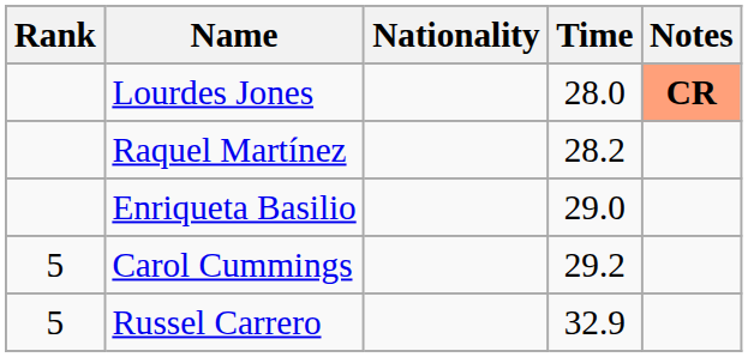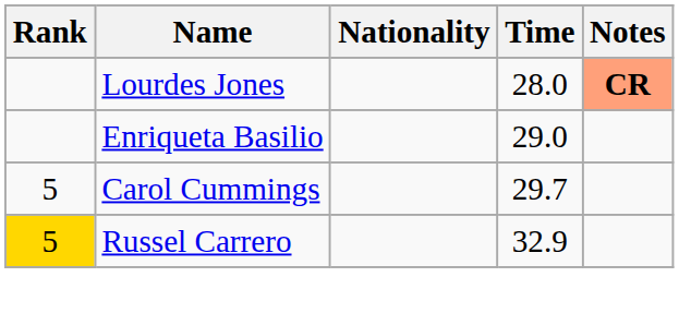- row: Raquel Martínez | 28.2
Carol Cummings | Time: 29.2 -> 29.7
Russel Carrero | Rank: no background -> gold background
